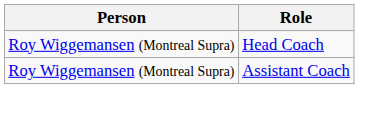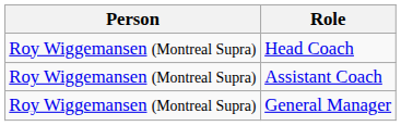+ row: Roy Wiggemansen (Montreal Supra) | General Manager
